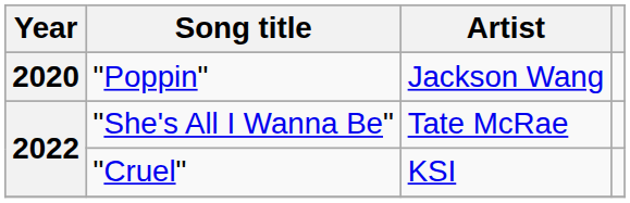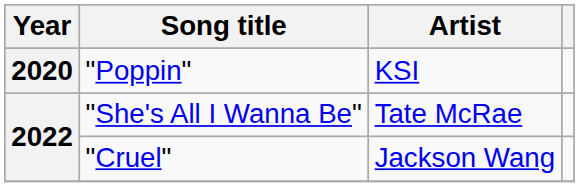"Poppin" | Artist: Jackson Wang -> KSI
"Cruel" | Artist: KSI -> Jackson Wang
